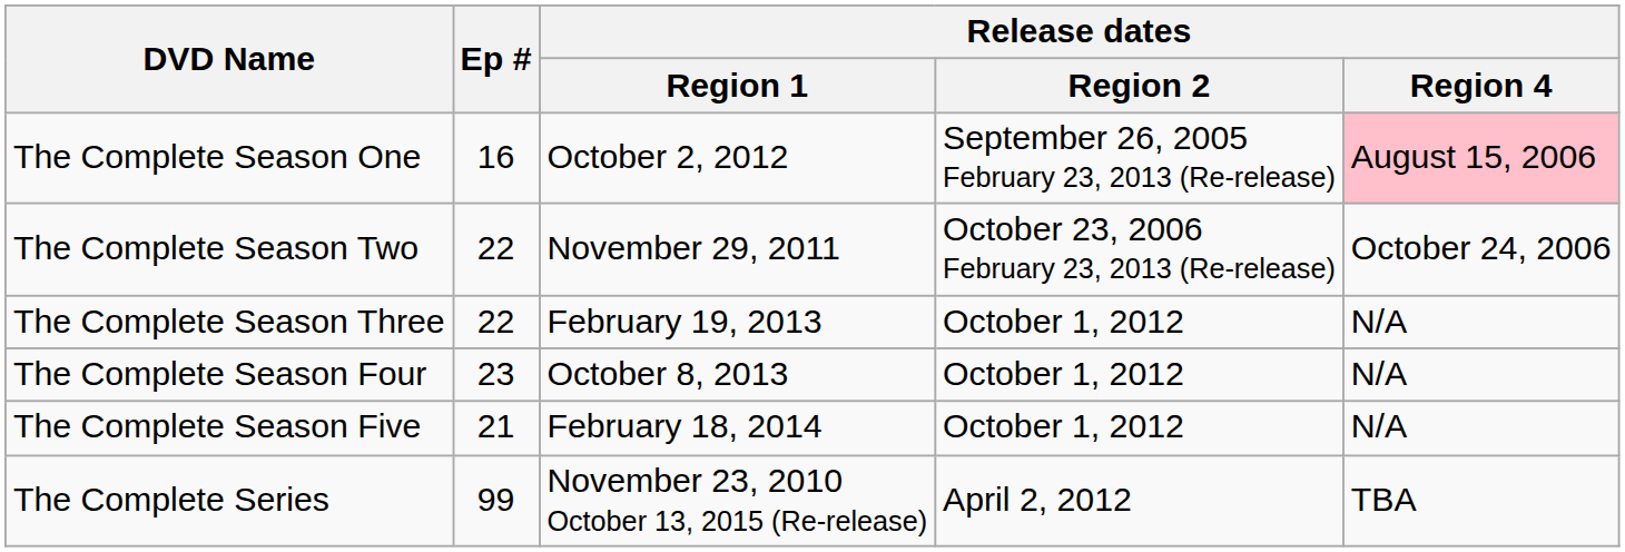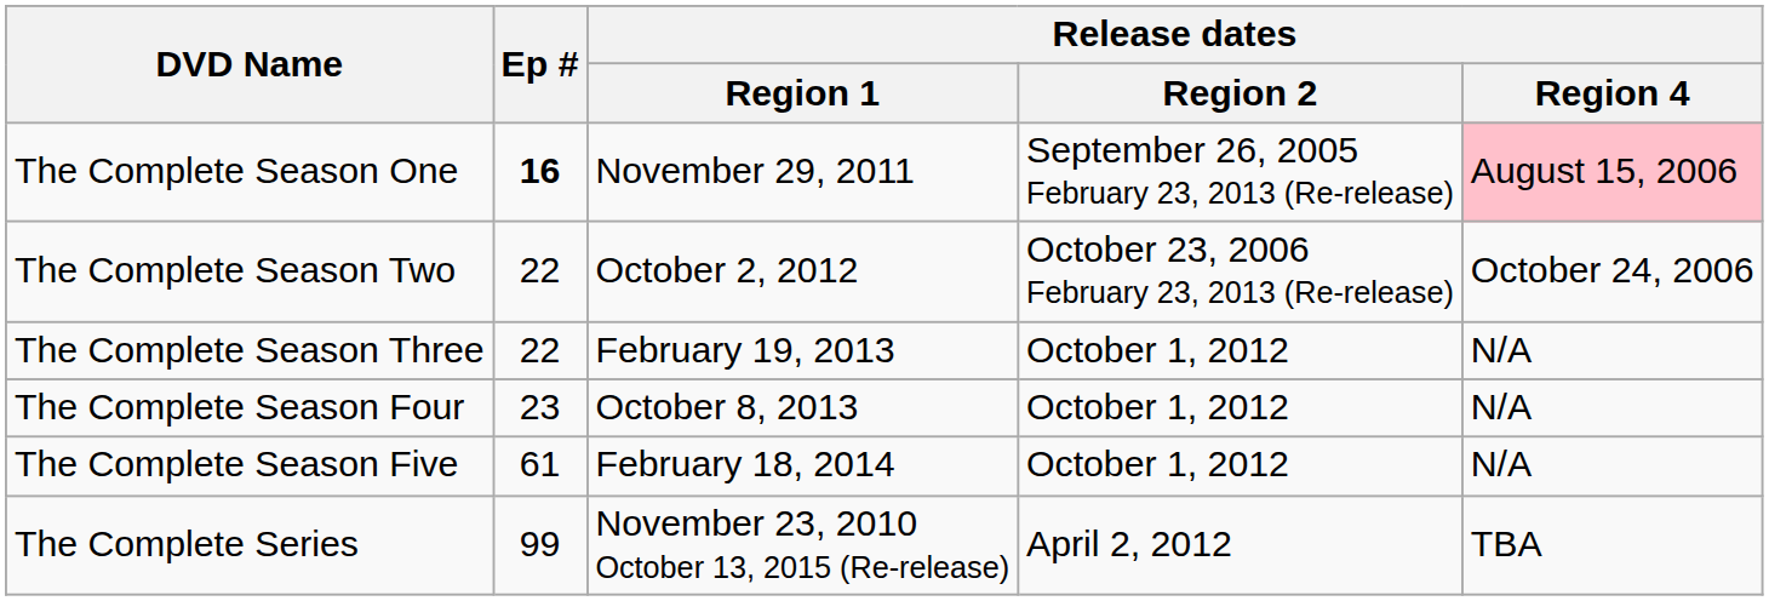The Complete Season One | Ep #: normal -> bold
The Complete Season One | Release dates / Region 1: October 2, 2012 -> November 29, 2011
The Complete Season Two | Release dates / Region 1: November 29, 2011 -> October 2, 2012
The Complete Season Five | Ep #: 21 -> 61
